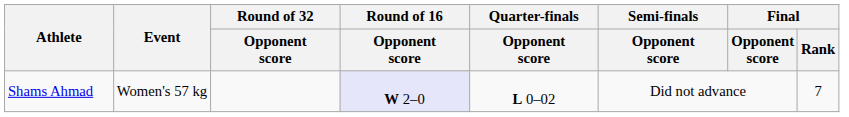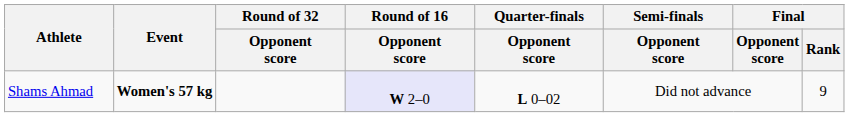Shams Ahmad | Event: normal -> bold
Shams Ahmad | Final / Rank: 7 -> 9
